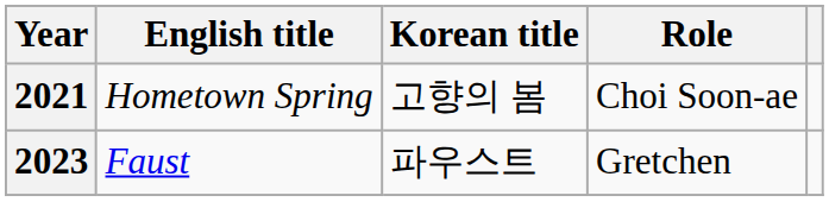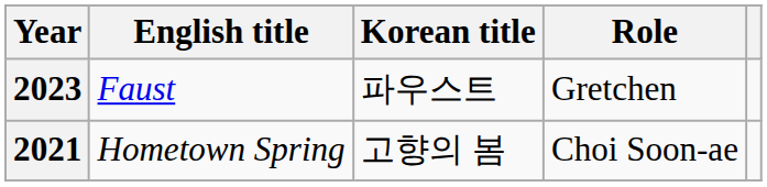rows swapped: 2021 <-> 2023
